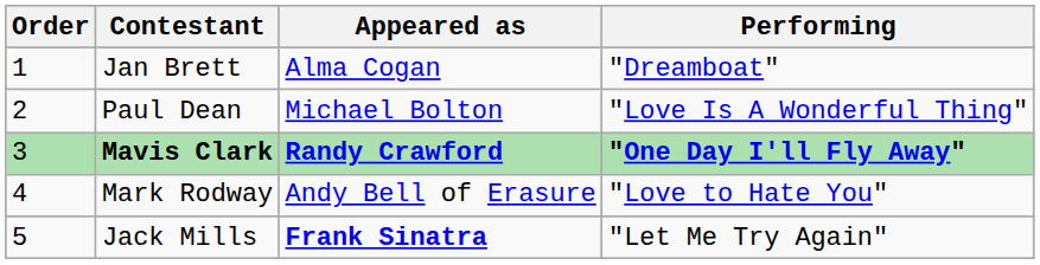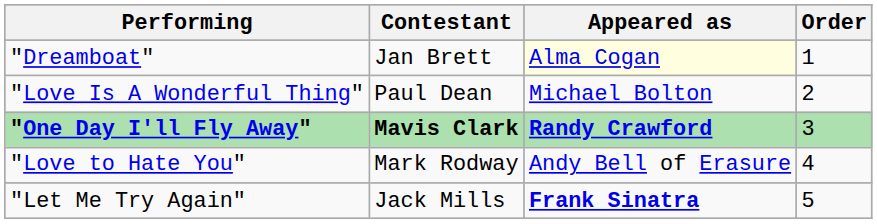columns swapped: Order <-> Performing
Jan Brett | Appeared as: no background -> lightyellow background
